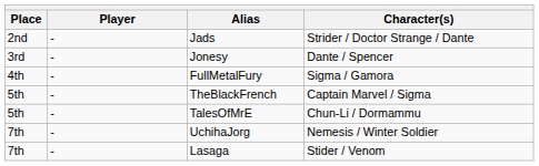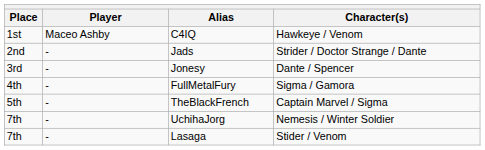+ row: 1st | Maceo Ashby | C4IQ | Hawkeye / Venom
- row: 5th | - | TalesOfMrE | Chun-Li / Dormammu
